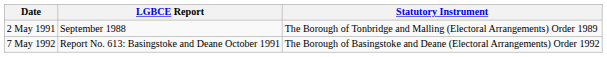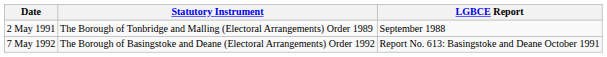columns swapped: Statutory Instrument <-> LGBCE Report
